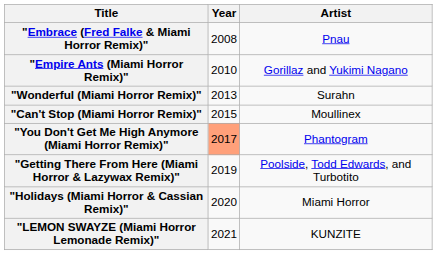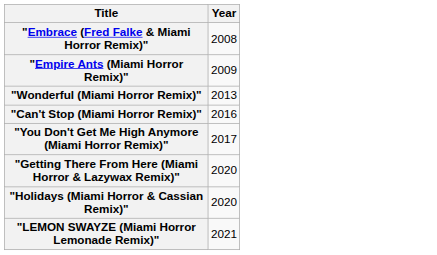- column: Artist | Pnau | Gorillaz and Yukimi Nagano | Surahn | Moullinex | Phantogram | Poolside, Todd Edwards, and Turbotito | Miami Horror | KUNZITE
"Empire Ants (Miami Horror Remix)" | Year: 2010 -> 2009
"Can't Stop (Miami Horror Remix)" | Year: 2015 -> 2016
"You Don't Get Me High Anymore (Miami Horror Remix)" | Year: lightsalmon background -> no background
"Getting There From Here (Miami Horror & Lazywax Remix)" | Year: 2019 -> 2020
